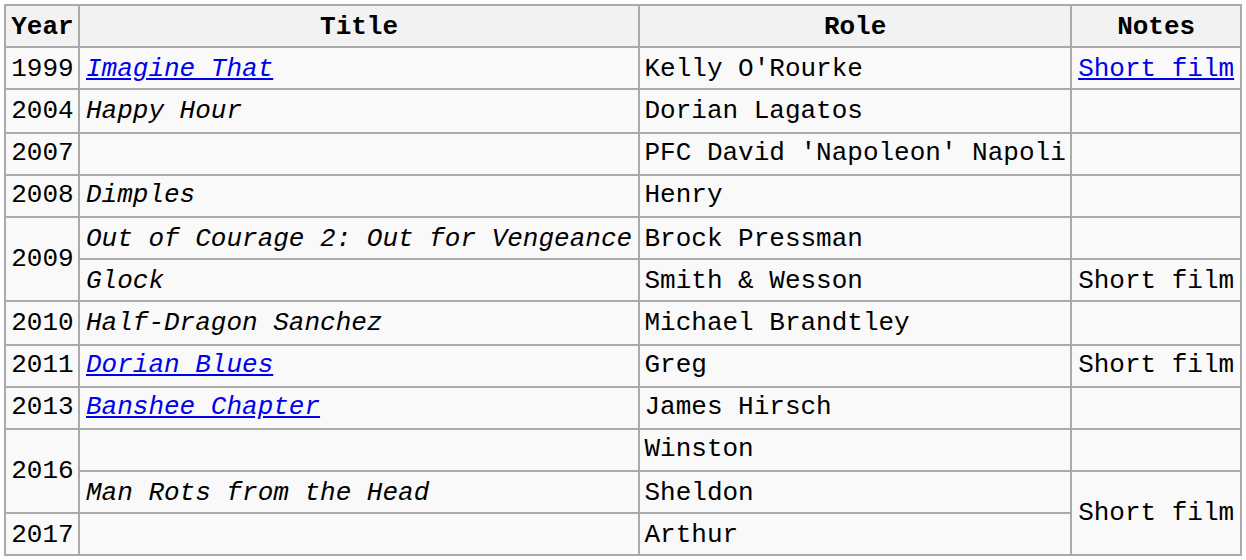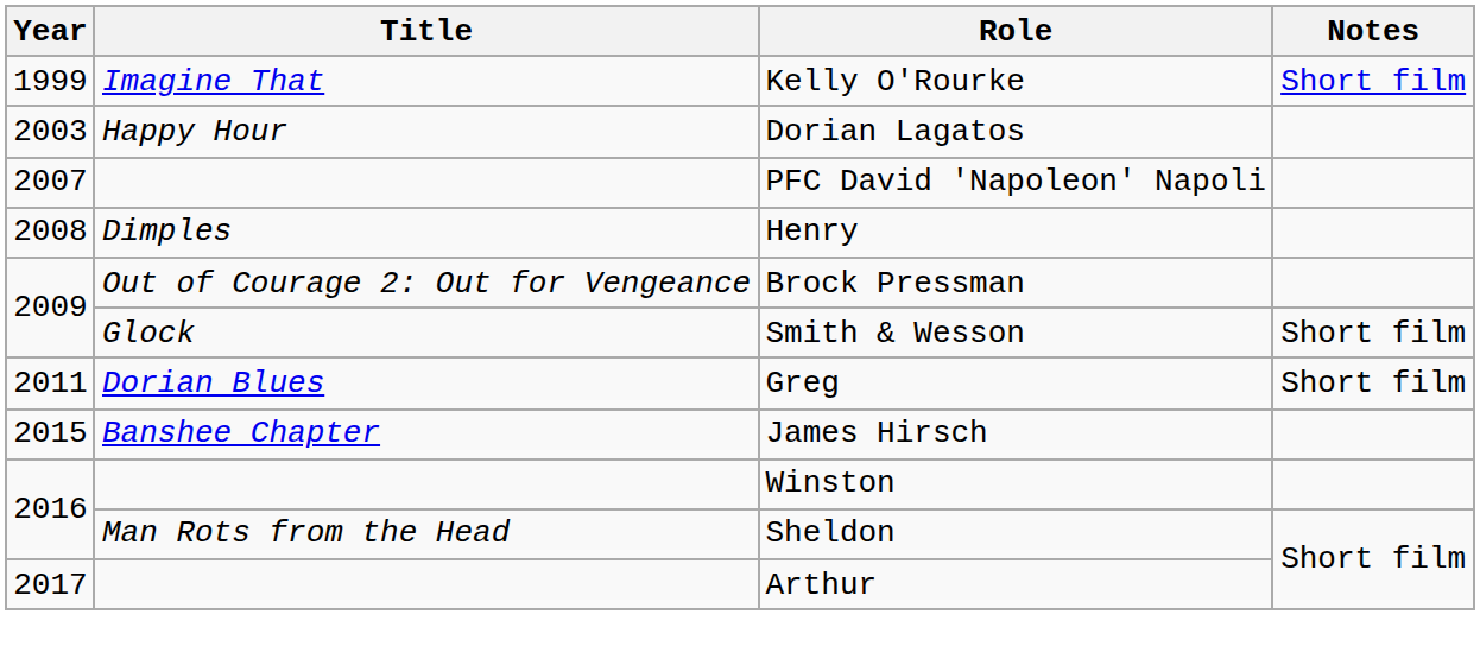Dorian Lagatos | Year: 2004 -> 2003
- row: 2010 | Half-Dragon Sanchez | Michael Brandtley
James Hirsch | Year: 2013 -> 2015
